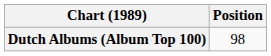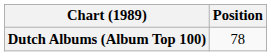Dutch Albums (Album Top 100) | Position: 98 -> 78
